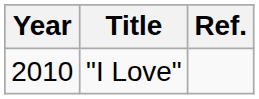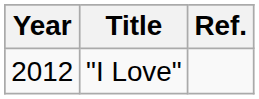"I Love" | Year: 2010 -> 2012
